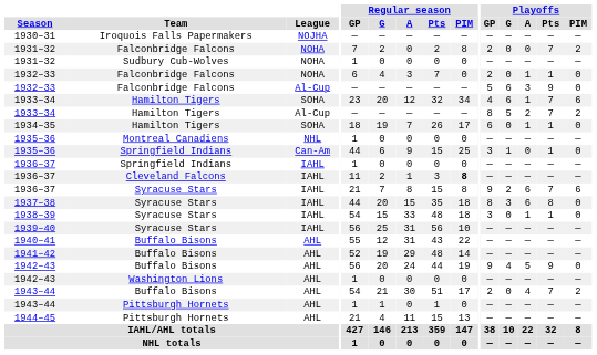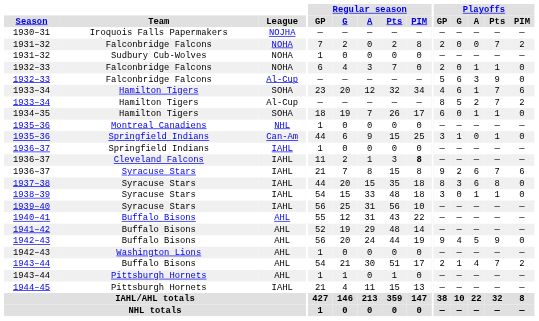1943–44 / Buffalo Bisons | Playoffs / G: 0 -> 1
1944–45 | League: AHL -> IAHL
